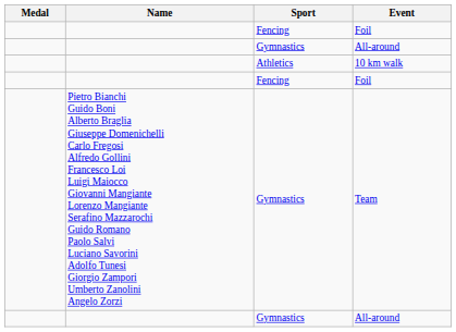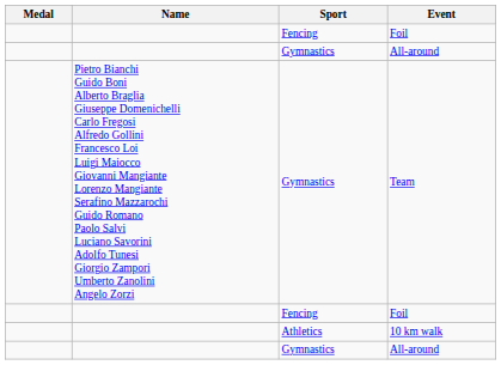rows swapped: Team <-> 10 km walk
